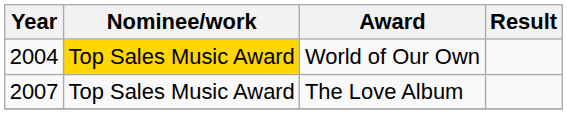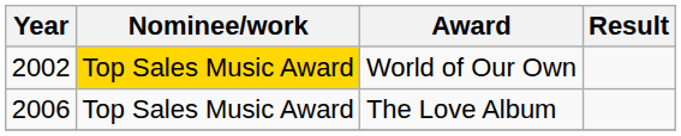World of Our Own | Year: 2004 -> 2002
The Love Album | Year: 2007 -> 2006
